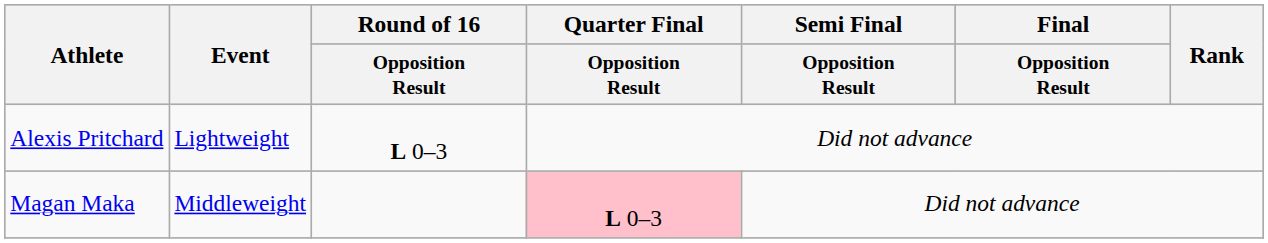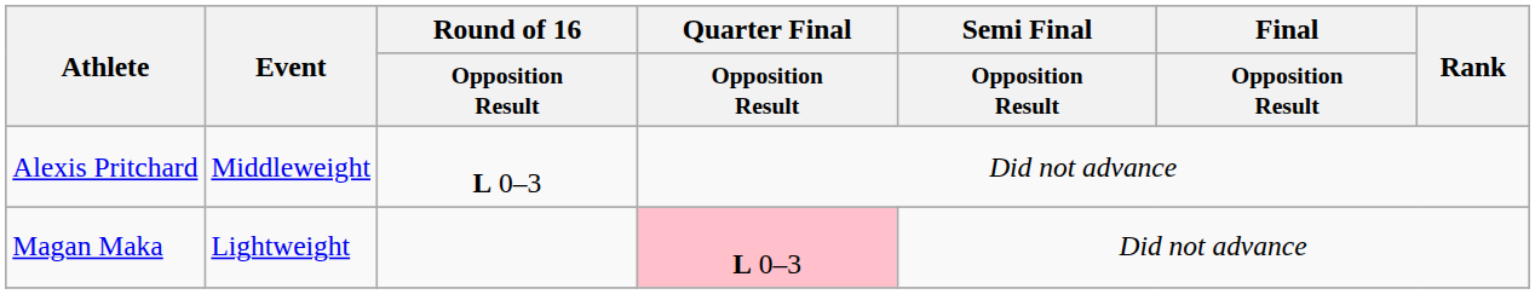Alexis Pritchard | Event: Lightweight -> Middleweight
Magan Maka | Event: Middleweight -> Lightweight
